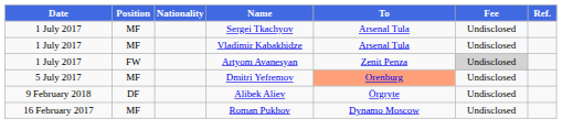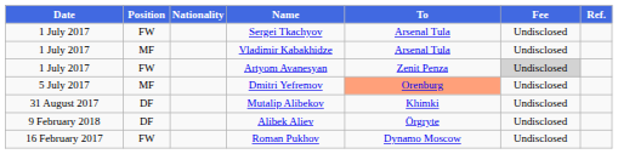Sergei Tkachyov | Position: MF -> FW
+ row: 31 August 2017 | DF | Mutalip Alibekov | Khimki | Undisclosed
Roman Pukhov | Position: MF -> FW
